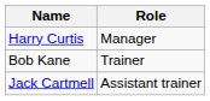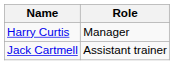- row: Bob Kane | Trainer
